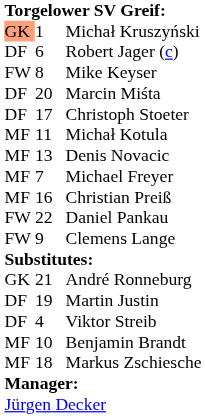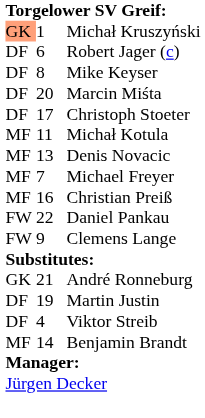Mike Keyser | column 1: FW -> DF
Benjamin Brandt | column 2: 10 -> 14
- row: MF | 18 | Markus Zschiesche
